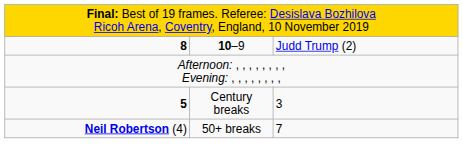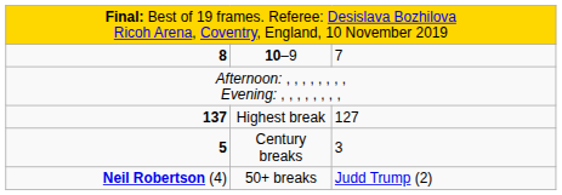10–9 | column 3: Judd Trump (2) -> 7
+ row: 137 | Highest break | 127
50+ breaks | column 3: 7 -> Judd Trump (2)
